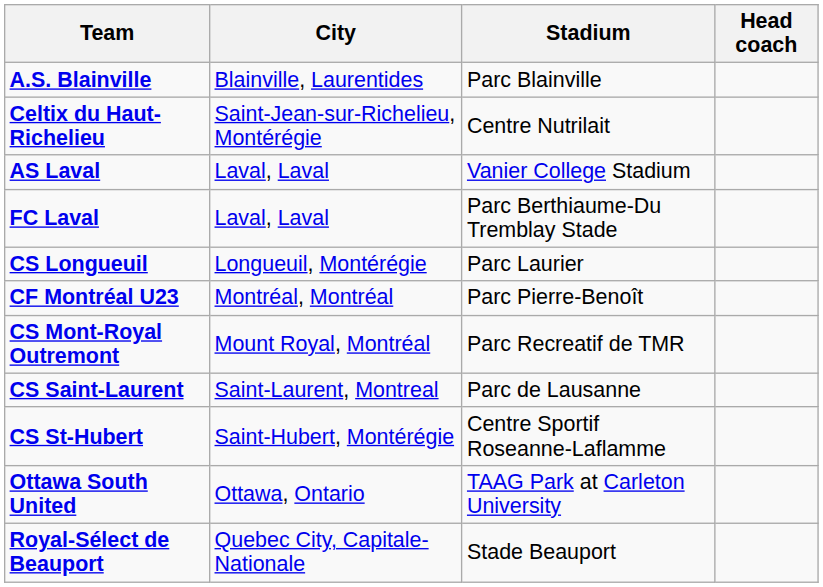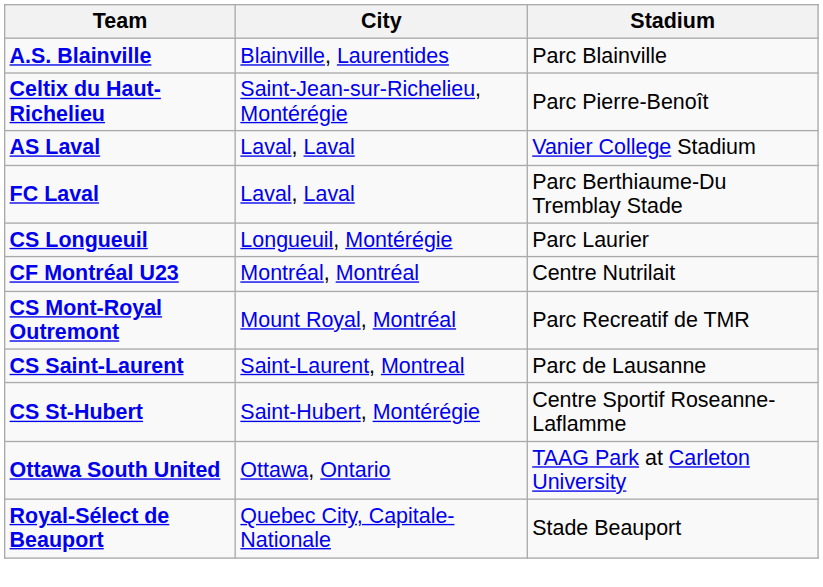- column: Head coach
Celtix du Haut-Richelieu | Stadium: Centre Nutrilait -> Parc Pierre-Benoît
CF Montréal U23 | Stadium: Parc Pierre-Benoît -> Centre Nutrilait
